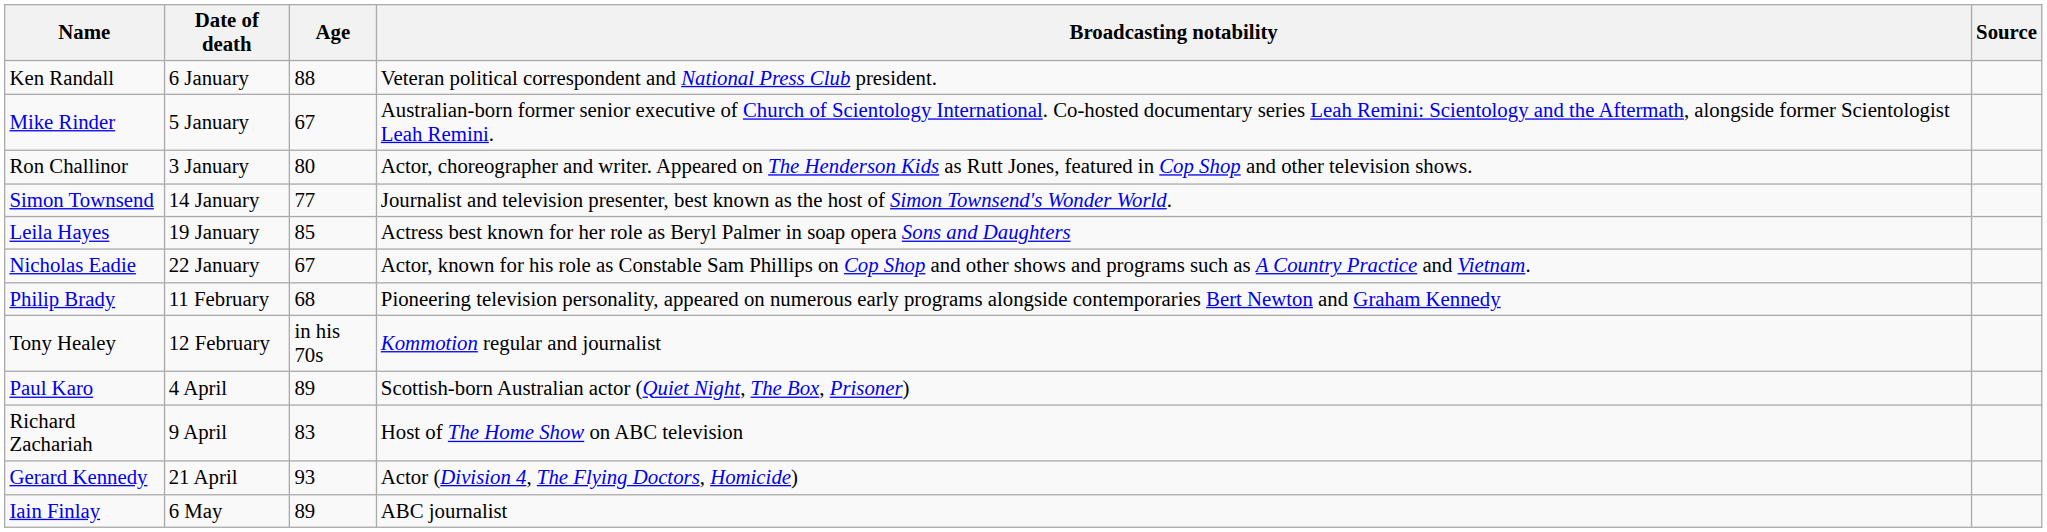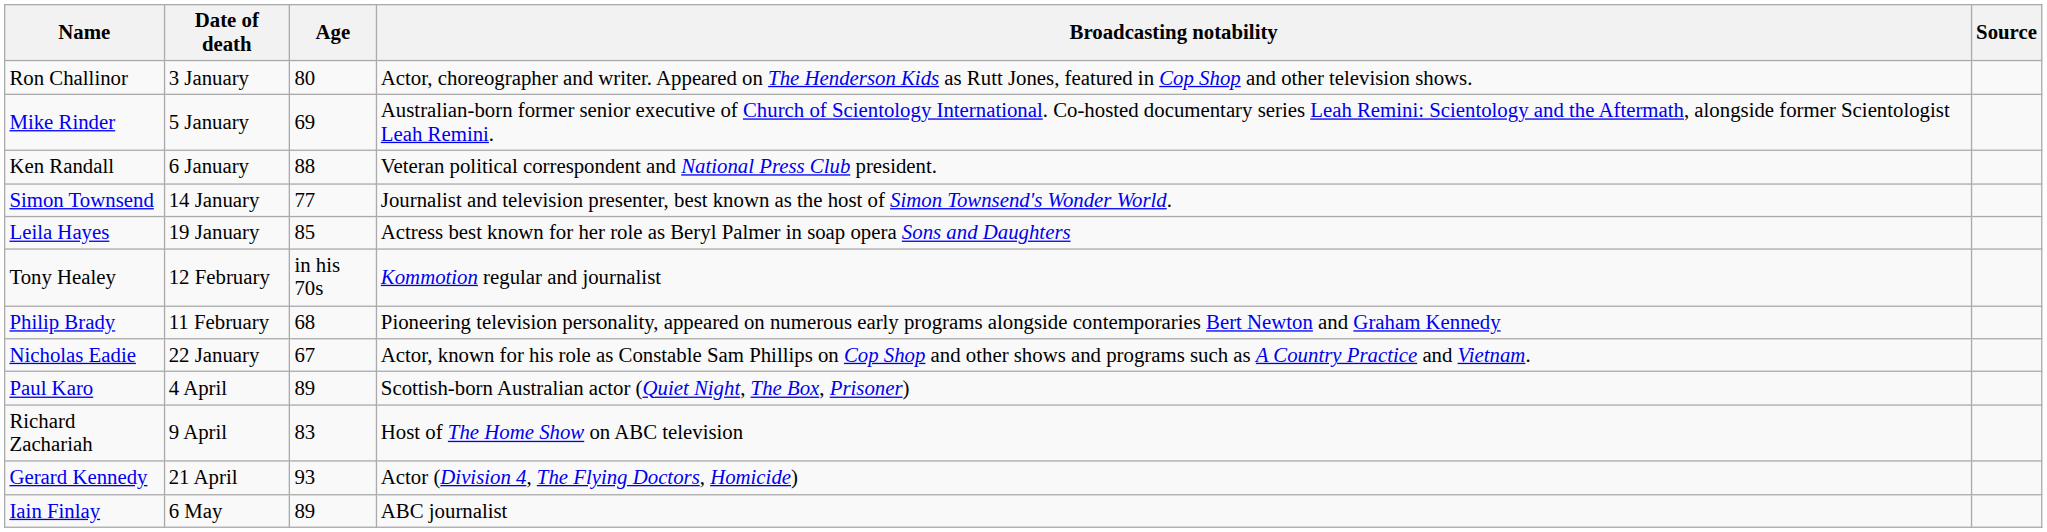rows swapped: Ron Challinor <-> Ken Randall
Mike Rinder | Age: 67 -> 69
rows swapped: Nicholas Eadie <-> Tony Healey
